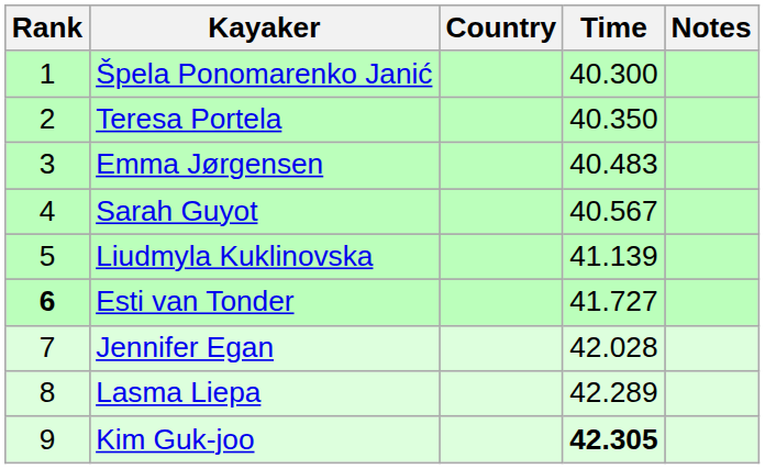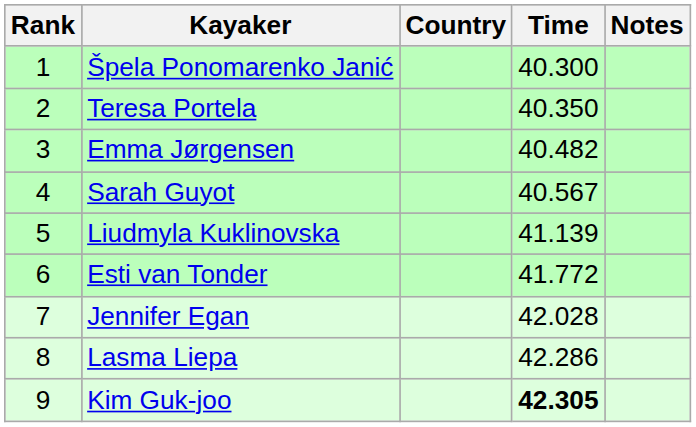Emma Jørgensen | Time: 40.483 -> 40.482
Esti van Tonder | Rank: bold -> normal
Esti van Tonder | Time: 41.727 -> 41.772
Lasma Liepa | Time: 42.289 -> 42.286
